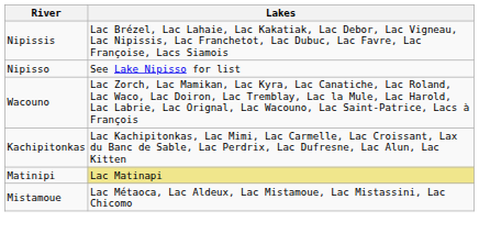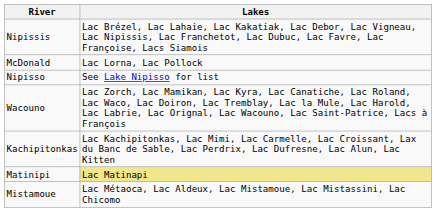+ row: McDonald | Lac Lorna, Lac Pollock
